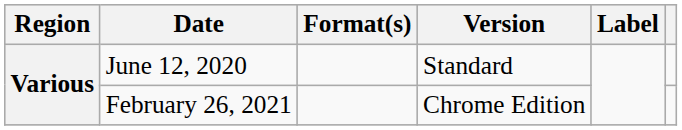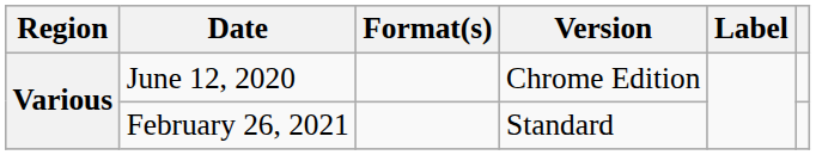June 12, 2020 | Version: Standard -> Chrome Edition
February 26, 2021 | Version: Chrome Edition -> Standard
